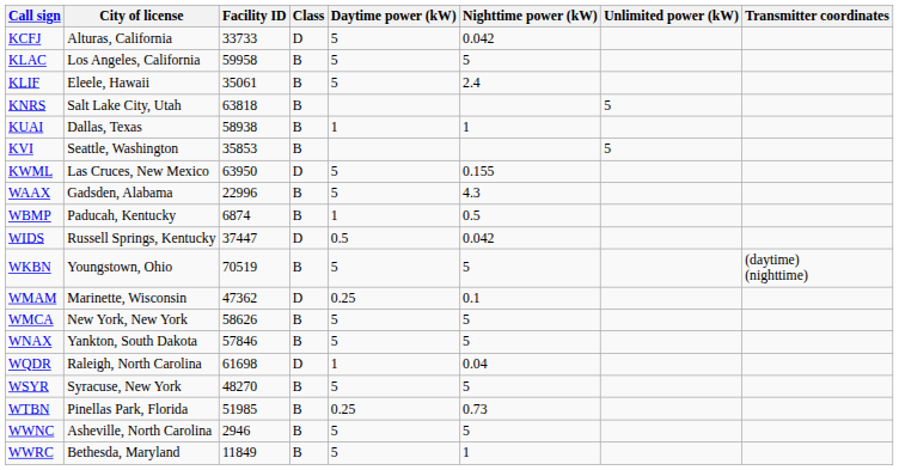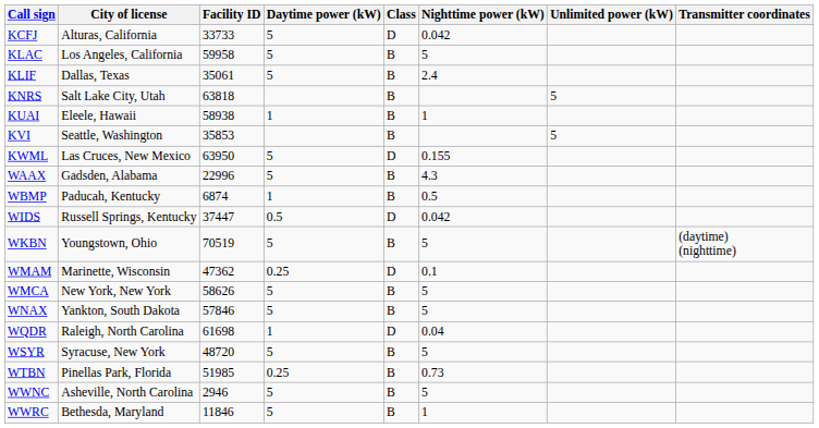columns swapped: Class <-> Daytime power (kW)
KLIF | City of license: Eleele, Hawaii -> Dallas, Texas
KUAI | City of license: Dallas, Texas -> Eleele, Hawaii
WSYR | Facility ID: 48270 -> 48720
WWRC | Facility ID: 11849 -> 11846
